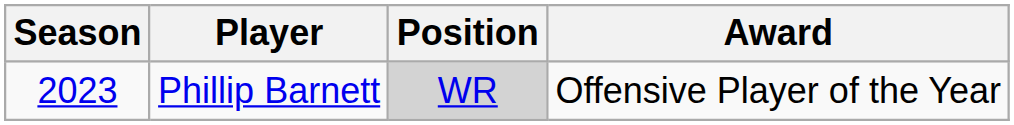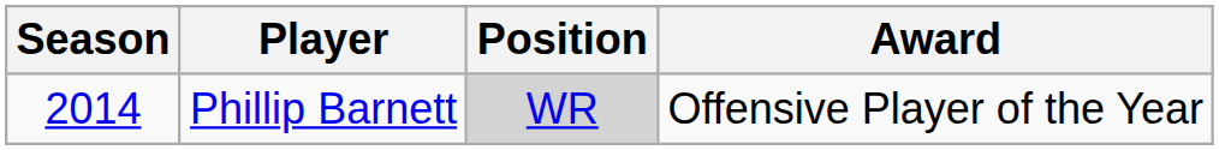Phillip Barnett | Season: 2023 -> 2014
